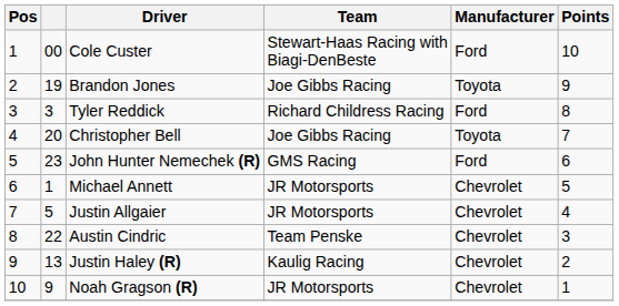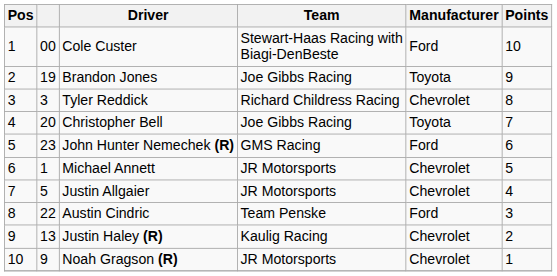Tyler Reddick | Manufacturer: Ford -> Chevrolet
Austin Cindric | Manufacturer: Chevrolet -> Ford
